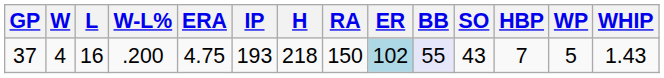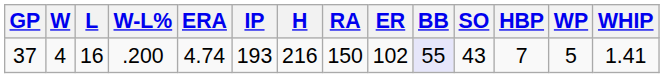37 | ERA: 4.75 -> 4.74
37 | H: 218 -> 216
37 | ER: lightblue background -> no background
37 | WHIP: 1.43 -> 1.41
